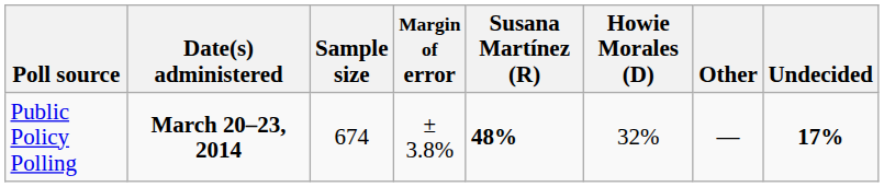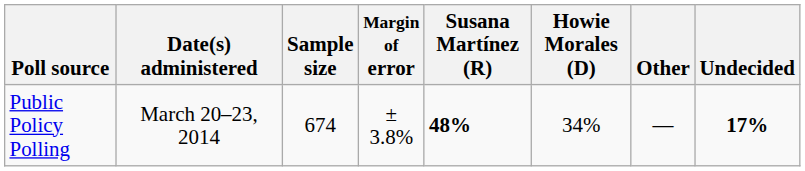Public Policy Polling | Date(s) administered: bold -> normal
Public Policy Polling | Howie Morales (D): 32% -> 34%
